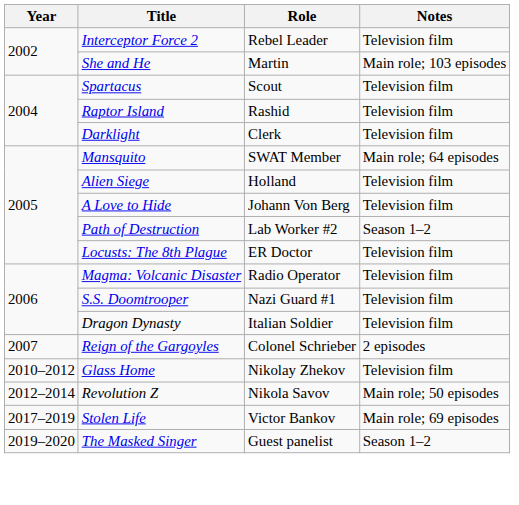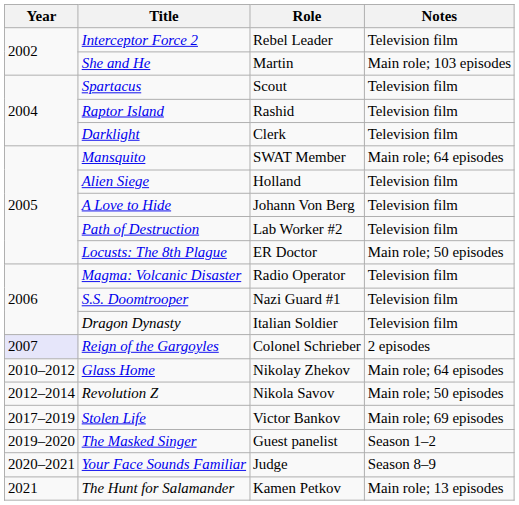Path of Destruction | Notes: Season 1–2 -> Television film
Locusts: The 8th Plague | Notes: Television film -> Main role; 50 episodes
Reign of the Gargoyles | Year: no background -> lavender background
Glass Home | Notes: Television film -> Main role; 64 episodes
+ row: 2020–2021 | Your Face Sounds Familiar | Judge | Season 8–9
+ row: 2021 | The Hunt for Salamander | Kamen Petkov | Main role; 13 episodes
